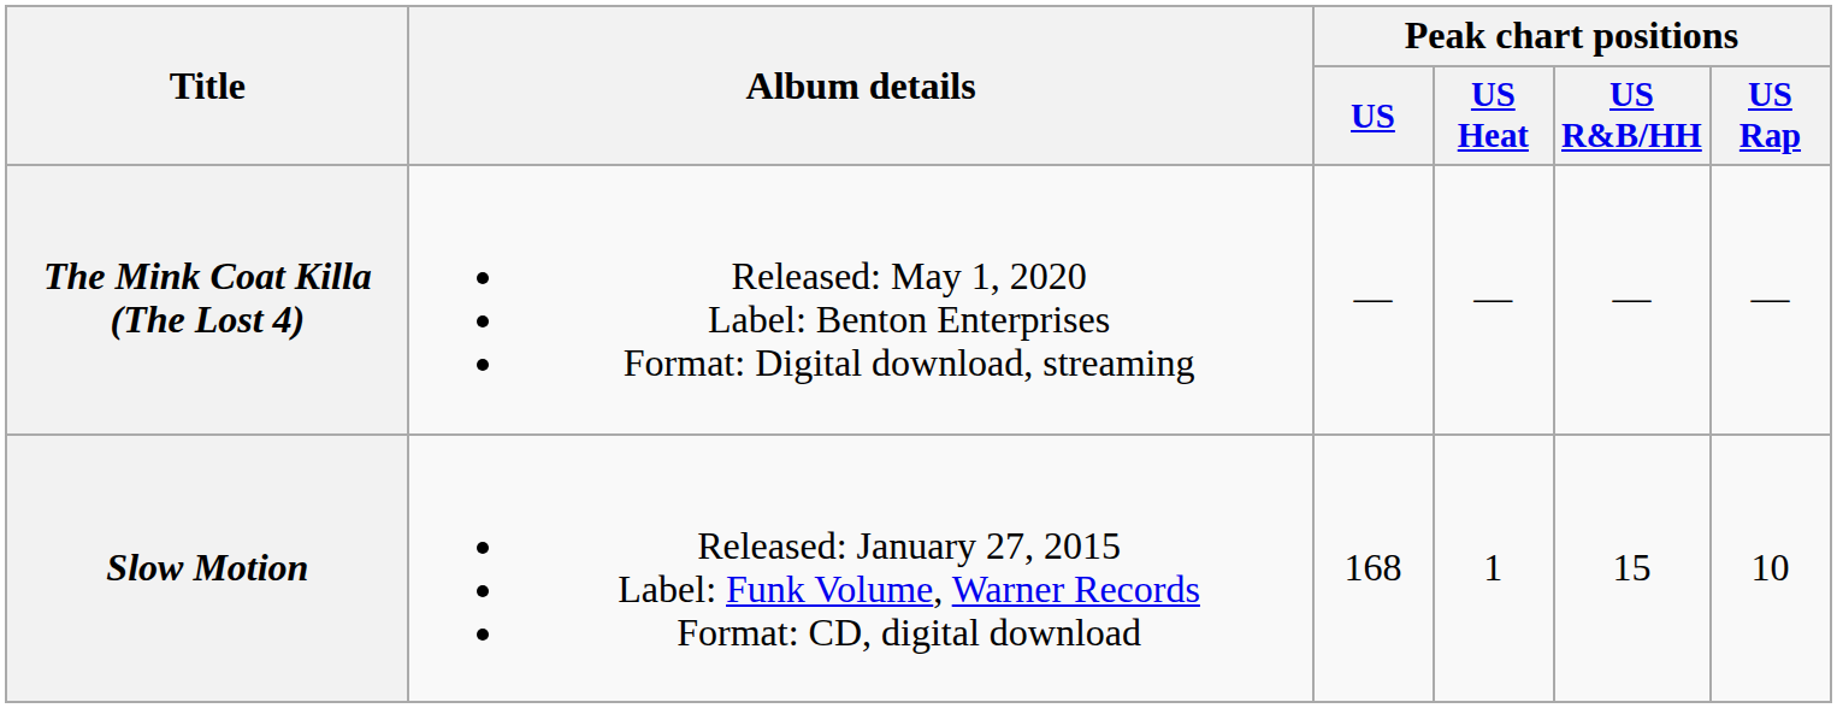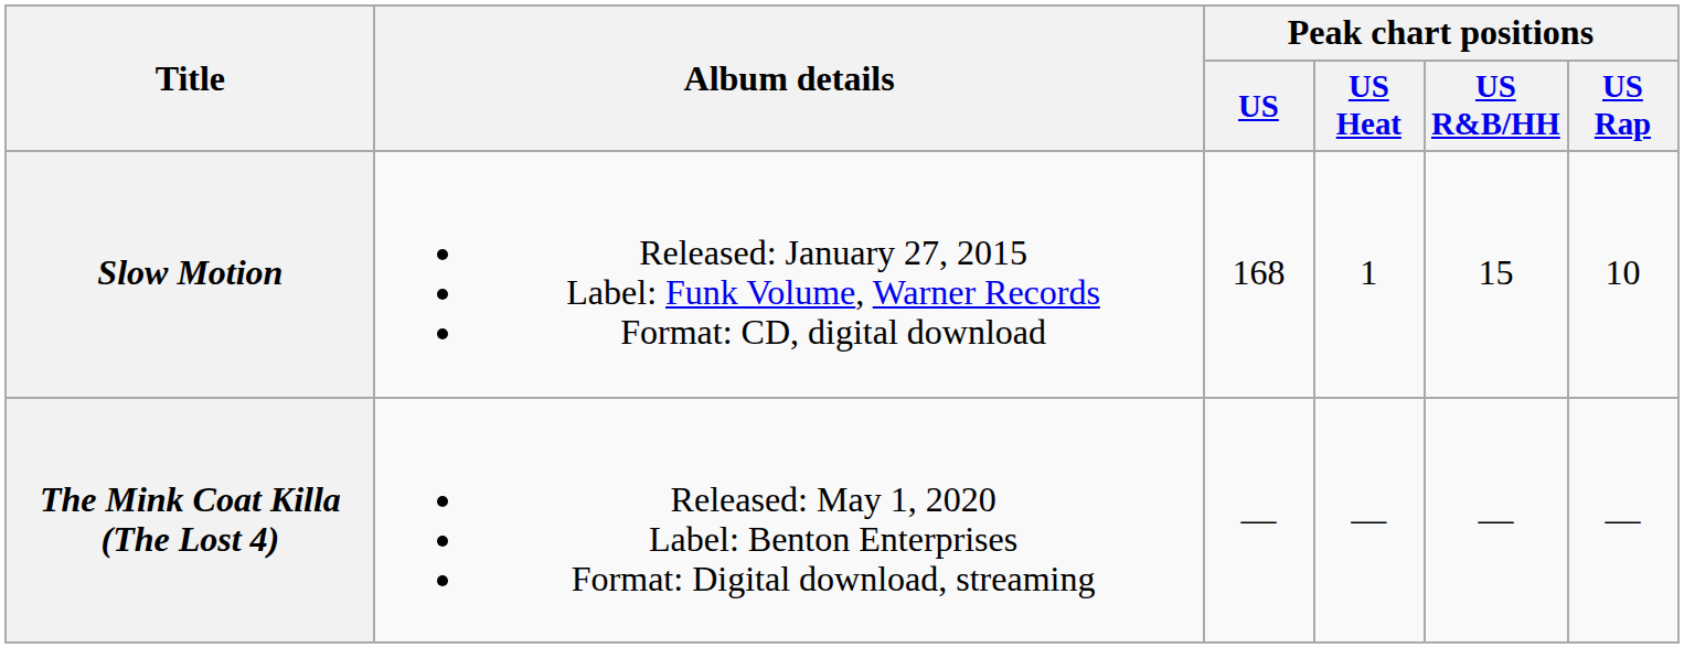rows swapped: Slow Motion <-> The Mink Coat Killa (The Lost 4)
